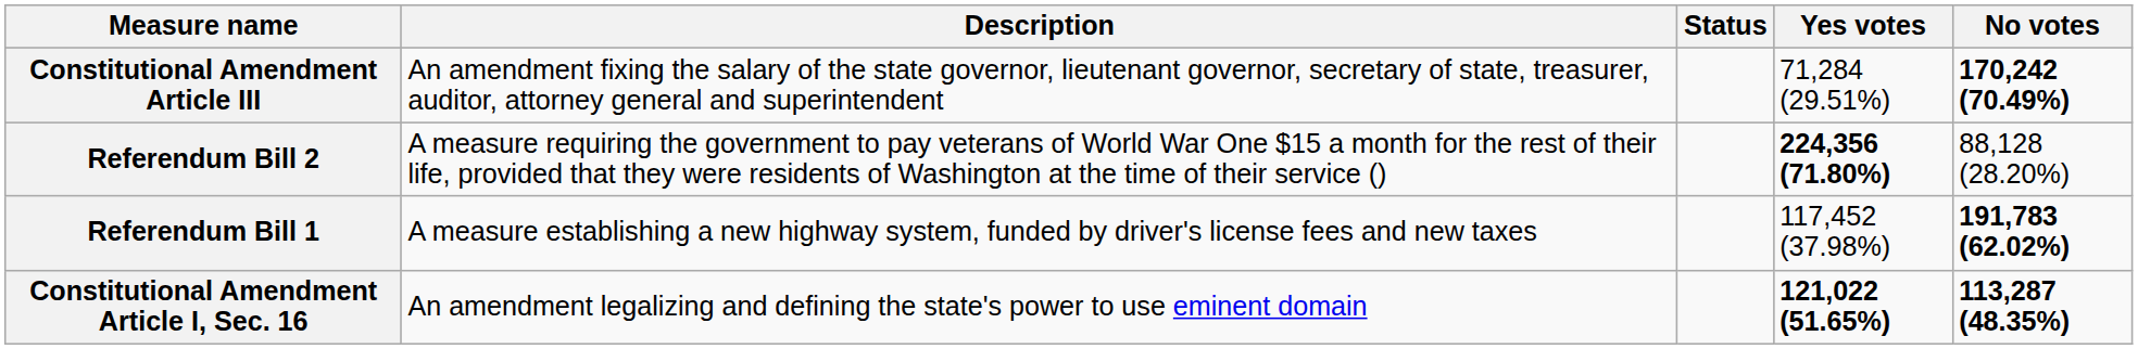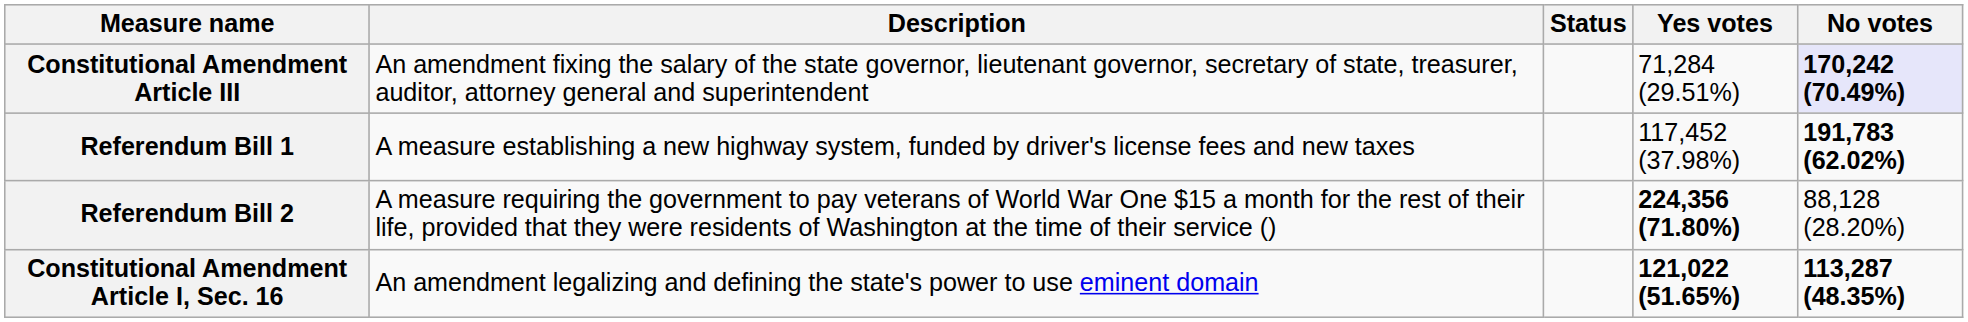Constitutional Amendment Article III | No votes: no background -> lavender background
rows swapped: Referendum Bill 1 <-> Referendum Bill 2
